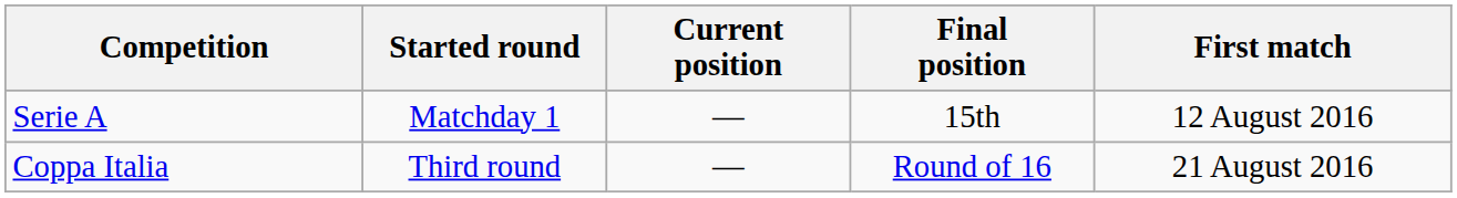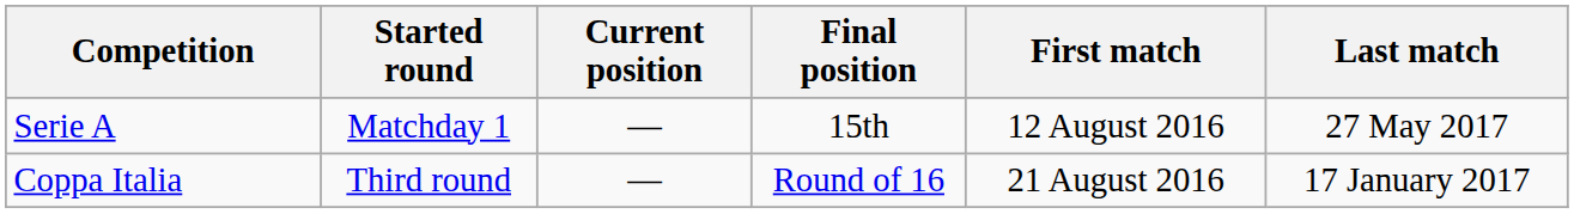+ column: Last match | 27 May 2017 | 17 January 2017
